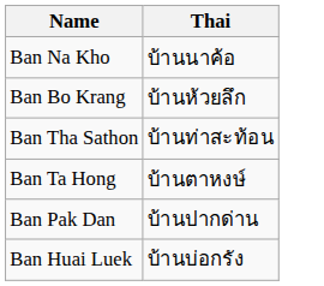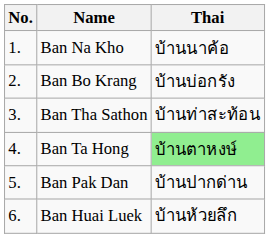+ column: No. | 1. | 2. | 3. | 4. | 5. | 6.
Ban Bo Krang | Thai: บ้านห้วยลึก -> บ้านบ่อกรัง
Ban Ta Hong | Thai: no background -> lightgreen background
Ban Huai Luek | Thai: บ้านบ่อกรัง -> บ้านห้วยลึก
